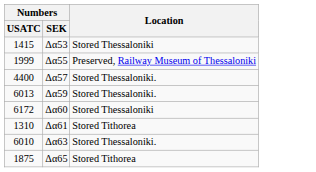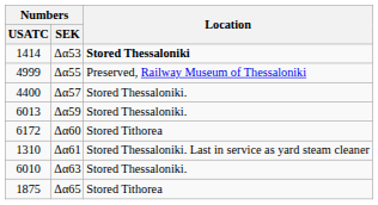Δα53 | Numbers / USATC: 1415 -> 1414
Δα53 | Location: normal -> bold
Δα55 | Numbers / USATC: 1999 -> 4999
Δα60 | Location: Stored Thessaloniki -> Stored Tithorea
Δα61 | Location: Stored Tithorea -> Stored Thessaloniki. Last in service as yard steam cleaner
